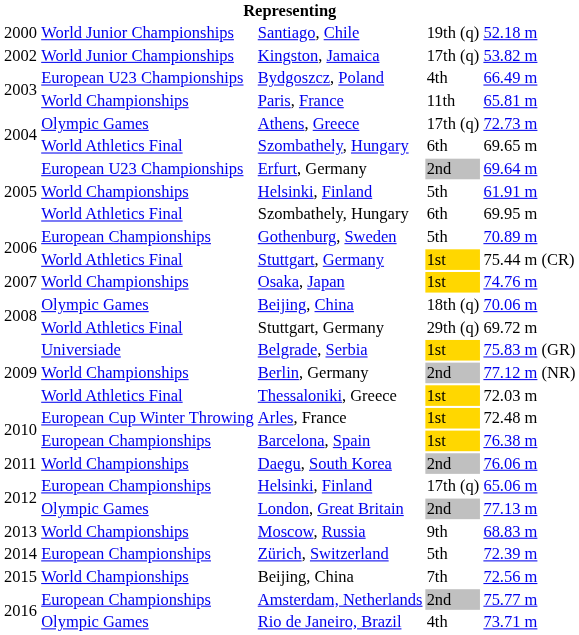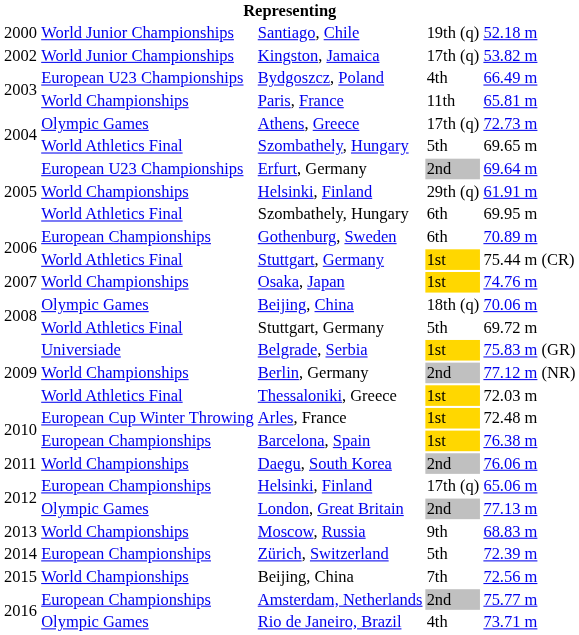2004 / Szombathely, Hungary | column 4: 6th -> 5th
2005 / Helsinki, Finland | column 4: 5th -> 29th (q)
Gothenburg, Sweden | column 4: 5th -> 6th
2008 / Stuttgart, Germany | column 4: 29th (q) -> 5th
